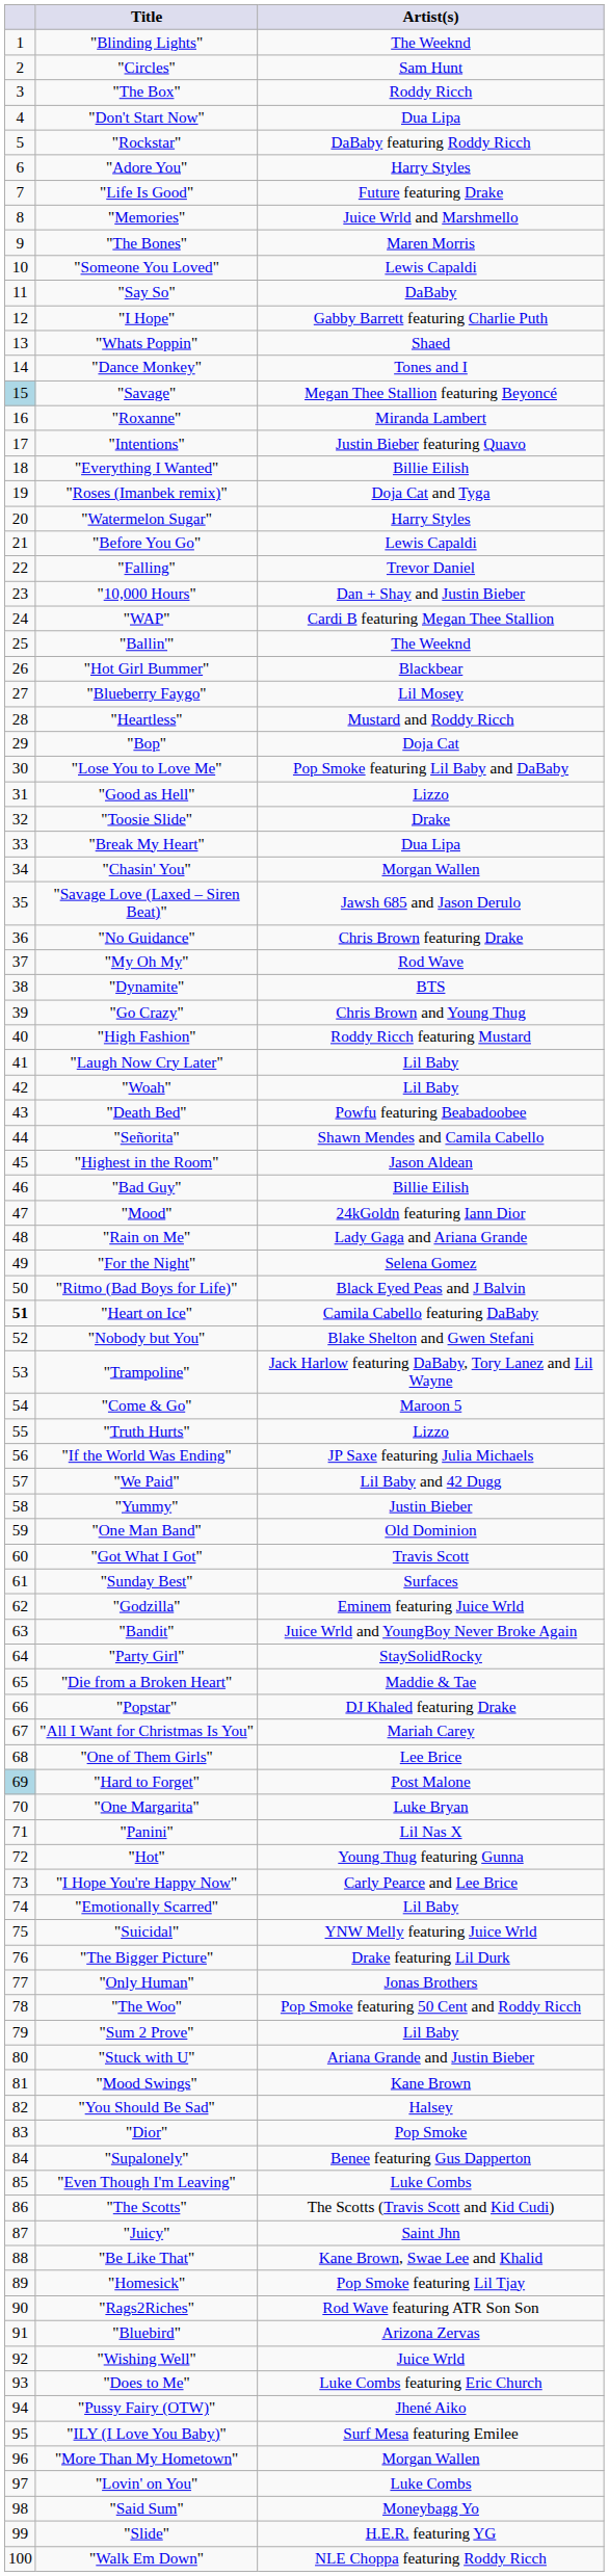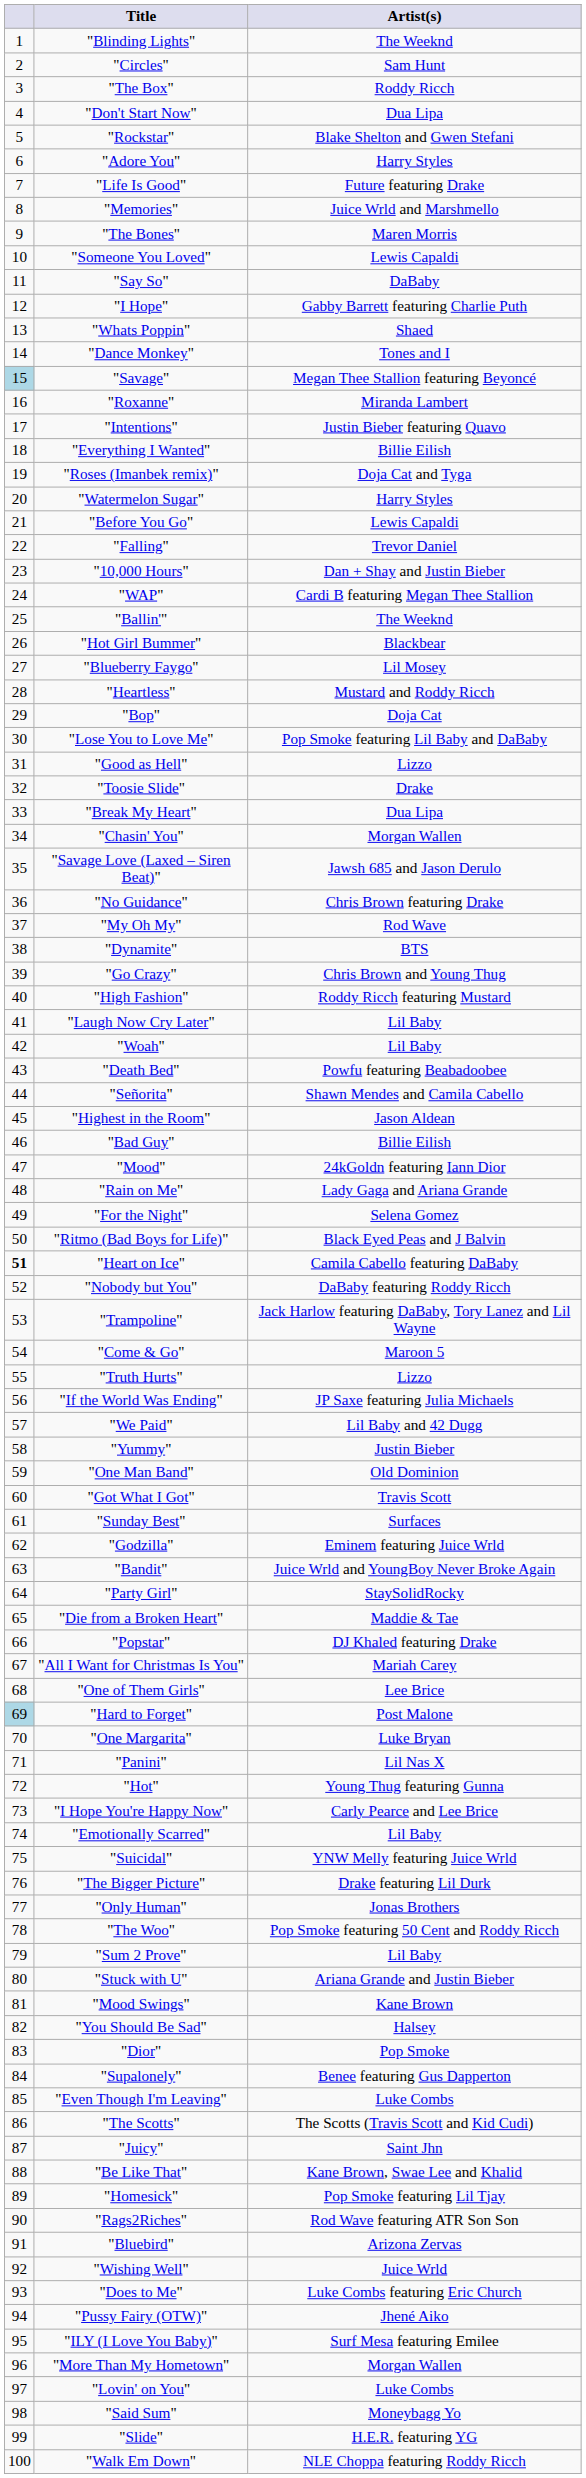"Rockstar" | Artist(s): DaBaby featuring Roddy Ricch -> Blake Shelton and Gwen Stefani
"Nobody but You" | Artist(s): Blake Shelton and Gwen Stefani -> DaBaby featuring Roddy Ricch
